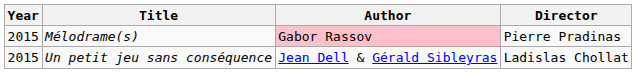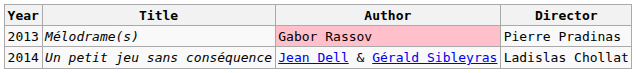Mélodrame(s) | Year: 2015 -> 2013
Un petit jeu sans conséquence | Year: 2015 -> 2014
